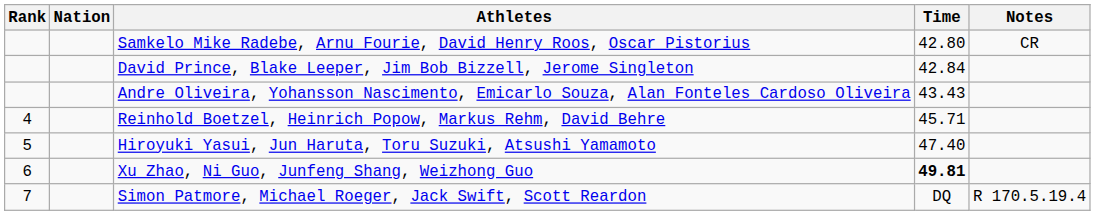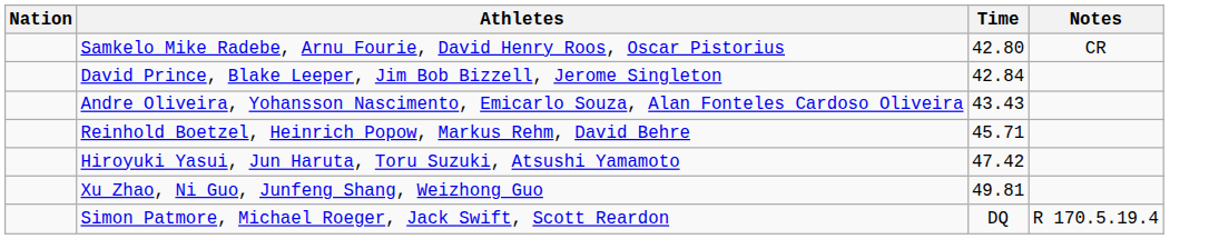- column: Rank | 4 | 5 | 6 | 7
Hiroyuki Yasui, Jun Haruta, Toru Suzuki, Atsushi Yamamoto | Time: 47.40 -> 47.42
Xu Zhao, Ni Guo, Junfeng Shang, Weizhong Guo | Time: bold -> normal
